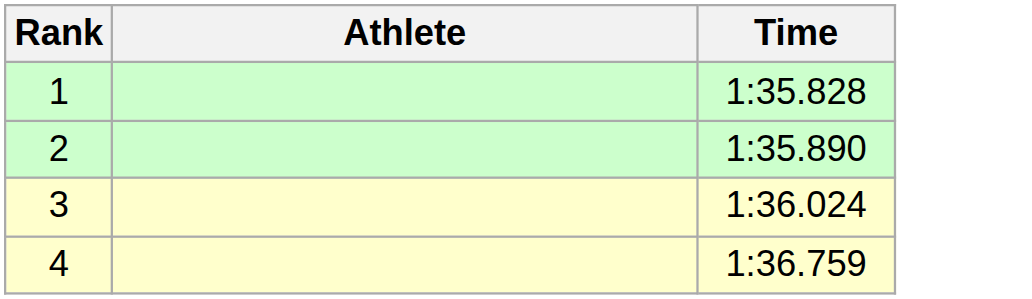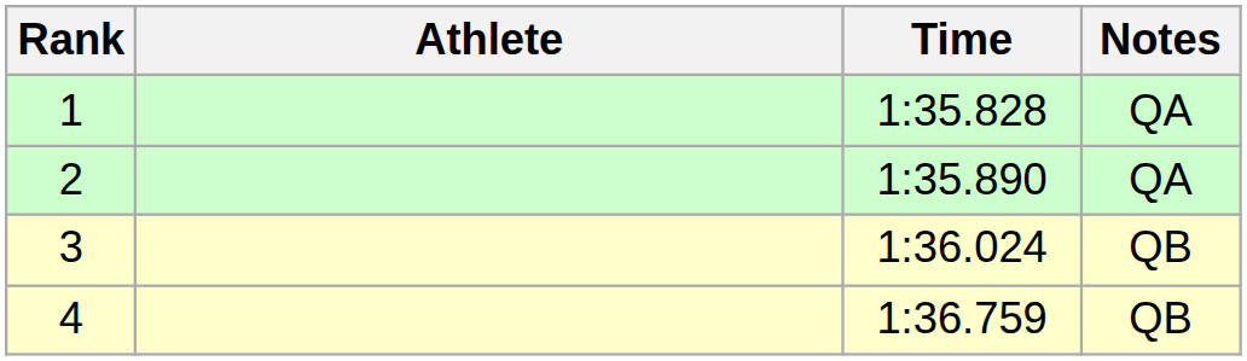+ column: Notes | QA | QA | QB | QB
